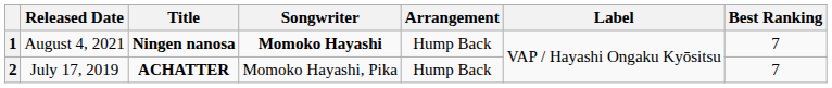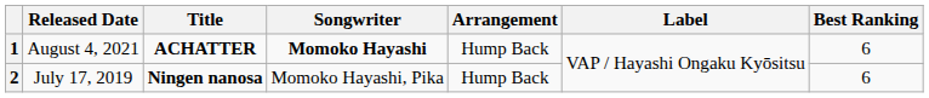1 | Title: Ningen nanosa -> ACHATTER
1 | Best Ranking: 7 -> 6
2 | Title: ACHATTER -> Ningen nanosa
2 | Best Ranking: 7 -> 6
